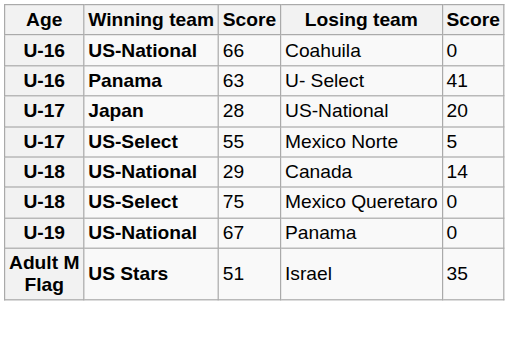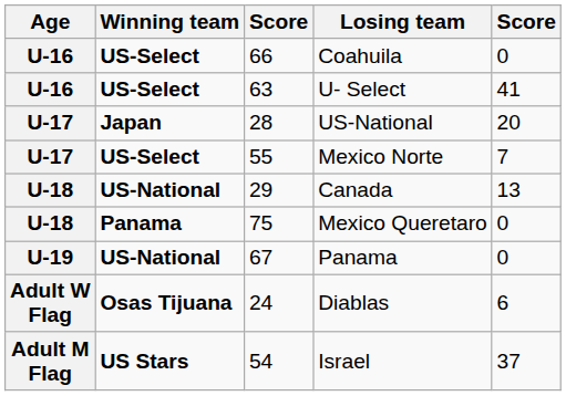Coahuila | Winning team: US-National -> US-Select
U- Select | Winning team: Panama -> US-Select
Mexico Norte | column 5: 5 -> 7
Canada | column 5: 14 -> 13
Mexico Queretaro | Winning team: US-Select -> Panama
+ row: Adult W Flag | Osas Tijuana | 24 | Diablas | 6
Israel | column 3: 51 -> 54
Israel | column 5: 35 -> 37
